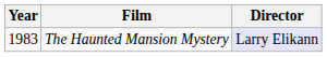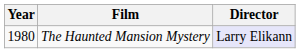The Haunted Mansion Mystery | Year: 1983 -> 1980
